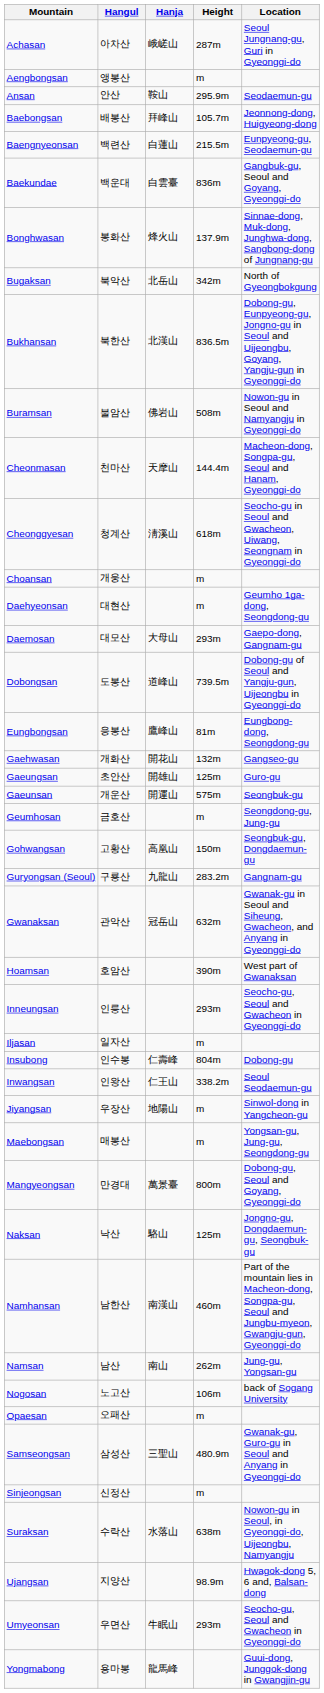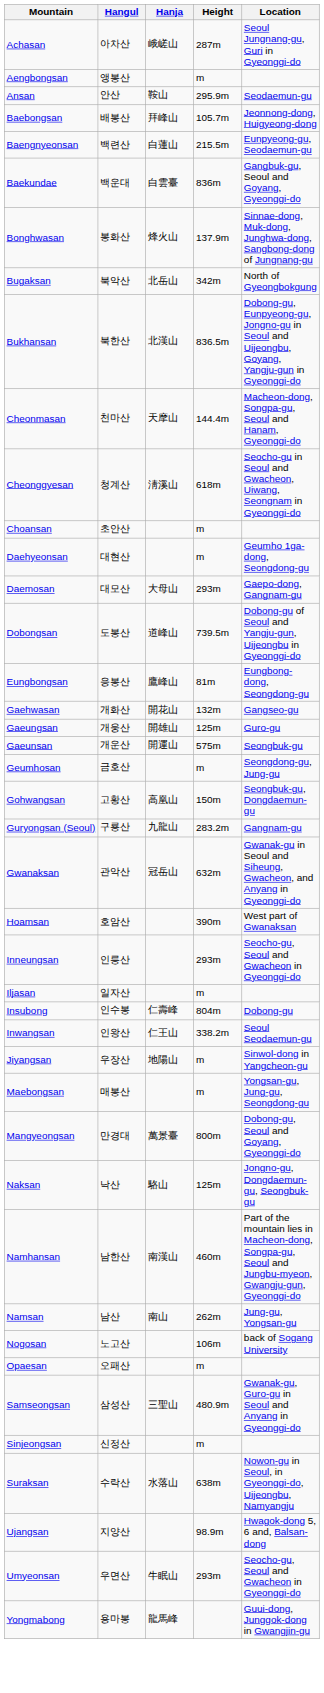- row: Buramsan | 불암산 | 佛岩山 | 508m | Nowon-gu in Seoul and Namyangju in Gyeonggi-do
Choansan | Hangul: 개웅산 -> 초안산
Gaeungsan | Hangul: 초안산 -> 개웅산
